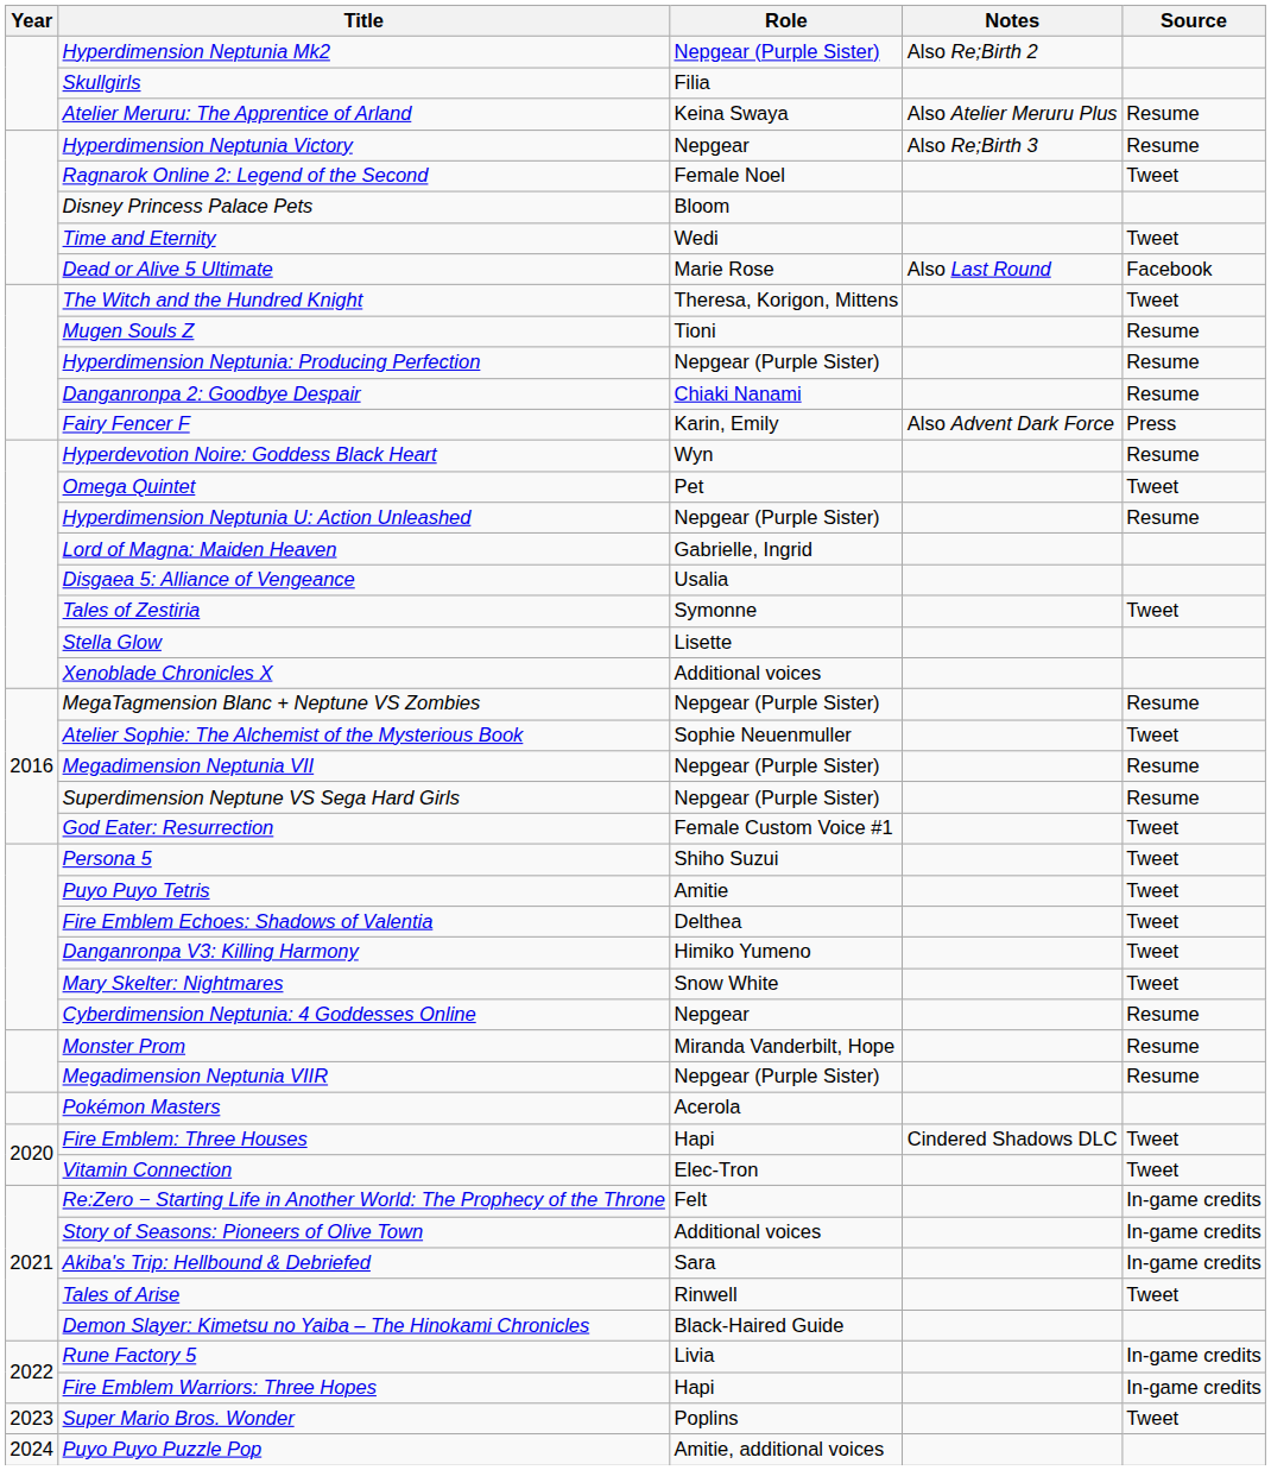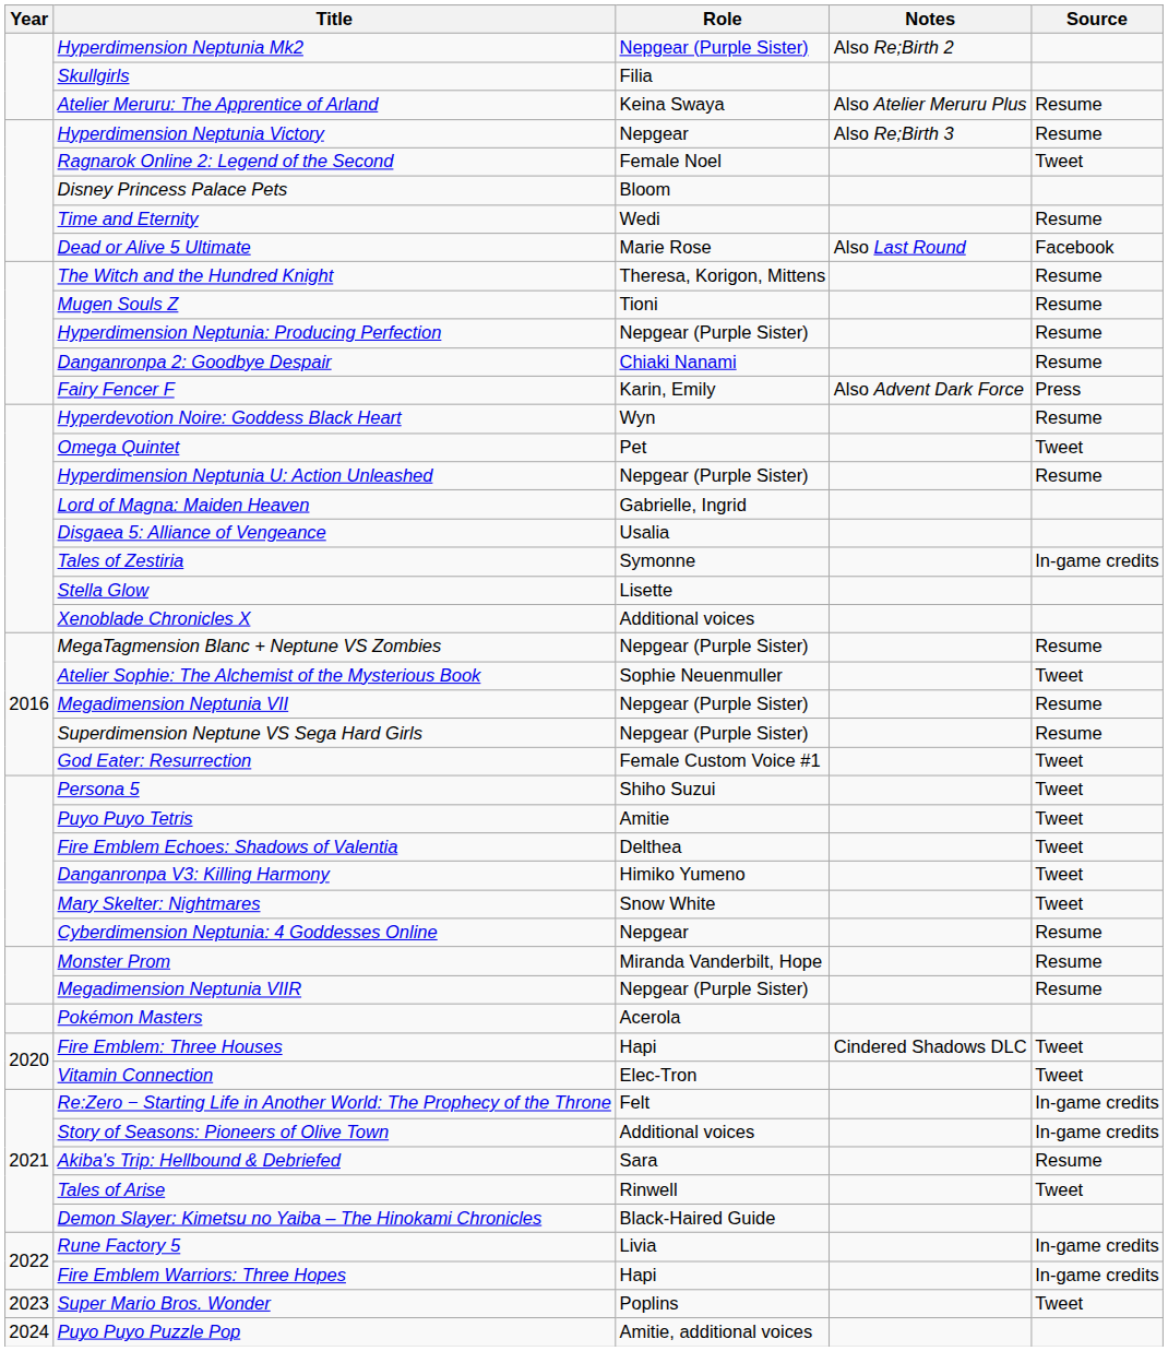Time and Eternity | Source: Tweet -> Resume
The Witch and the Hundred Knight | Source: Tweet -> Resume
Tales of Zestiria | Source: Tweet -> In-game credits
Akiba's Trip: Hellbound & Debriefed | Source: In-game credits -> Resume
